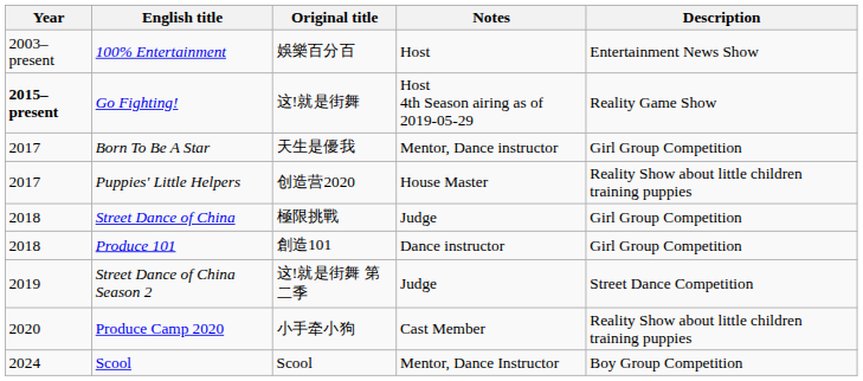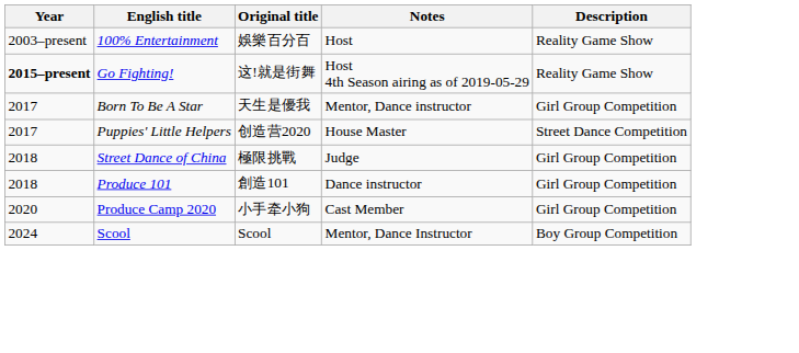100% Entertainment | Description: Entertainment News Show -> Reality Game Show
Puppies' Little Helpers | Description: Reality Show about little children training puppies -> Street Dance Competition
- row: 2019 | Street Dance of China Season 2 | 这!就是街舞 第二季 | Judge | Street Dance Competition
Produce Camp 2020 | Description: Reality Show about little children training puppies -> Girl Group Competition
